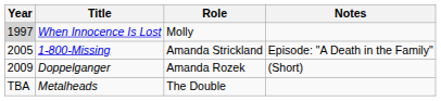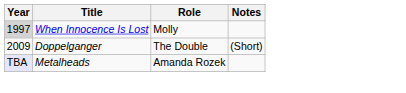- row: 2005 | 1-800-Missing | Amanda Strickland | Episode: "A Death in the Family"
Doppelganger | Role: Amanda Rozek -> The Double
Metalheads | Year: no background -> lavender background
Metalheads | Role: The Double -> Amanda Rozek
